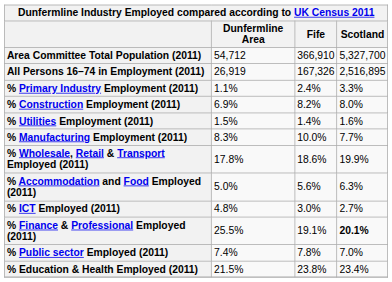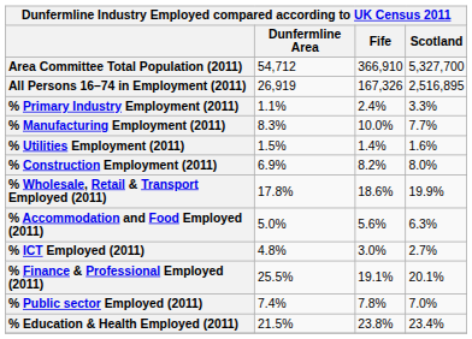rows swapped: % Manufacturing Employment (2011) <-> % Construction Employment (2011)
% Finance & Professional Employed (2011) | Scotland: bold -> normal
